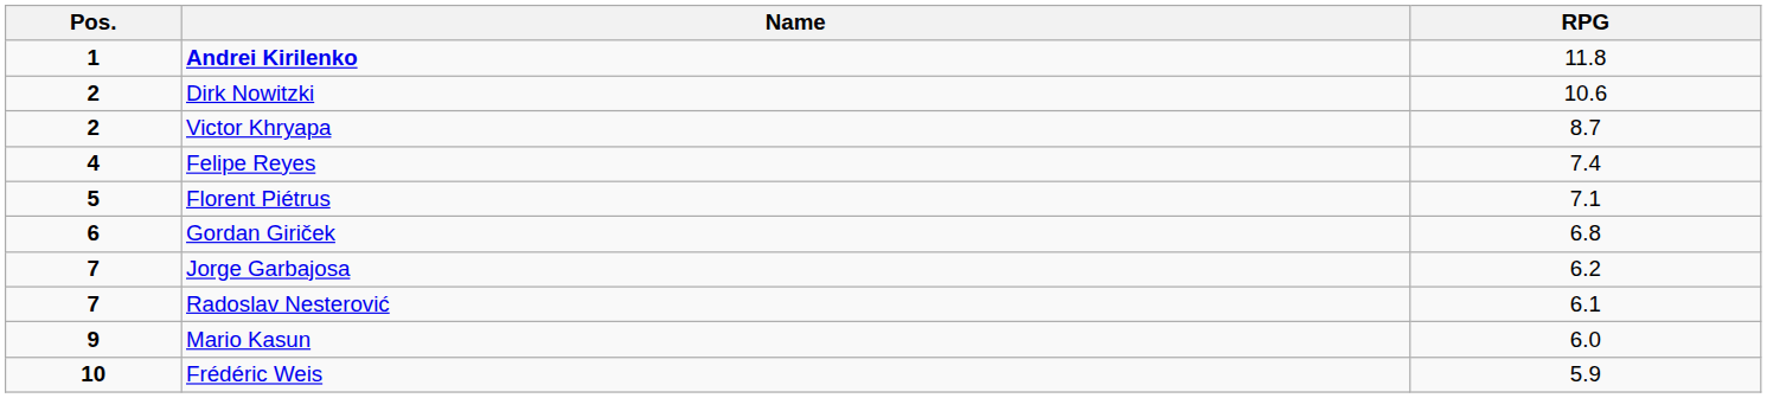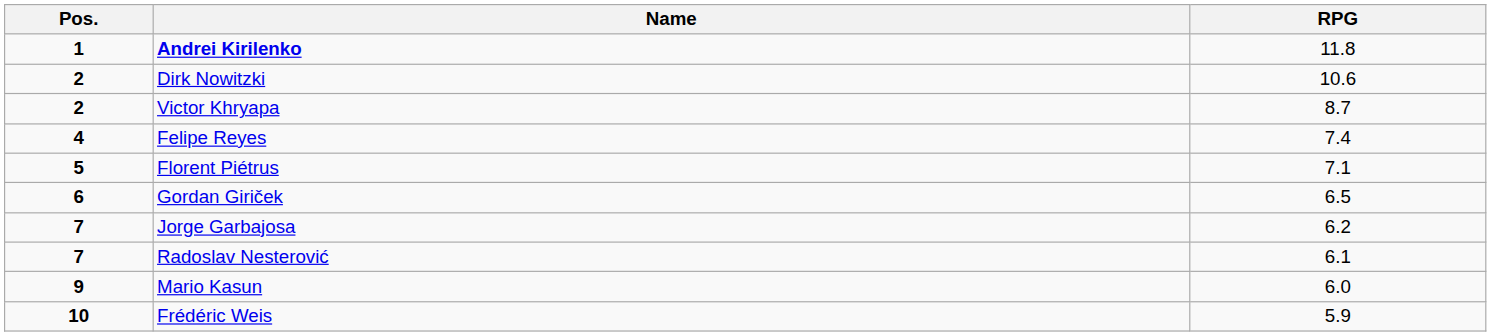Gordan Giriček | RPG: 6.8 -> 6.5
